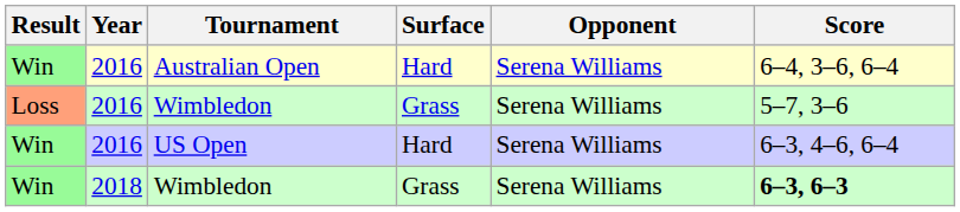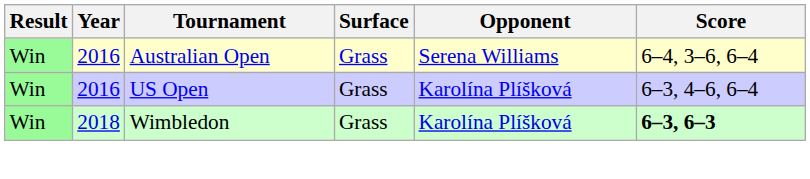Australian Open | Surface: Hard -> Grass
- row: Loss | 2016 | Wimbledon | Grass | Serena Williams | 5–7, 3–6
US Open | Surface: Hard -> Grass
US Open | Opponent: Serena Williams -> Karolína Plíšková
Win / Wimbledon | Opponent: Serena Williams -> Karolína Plíšková
